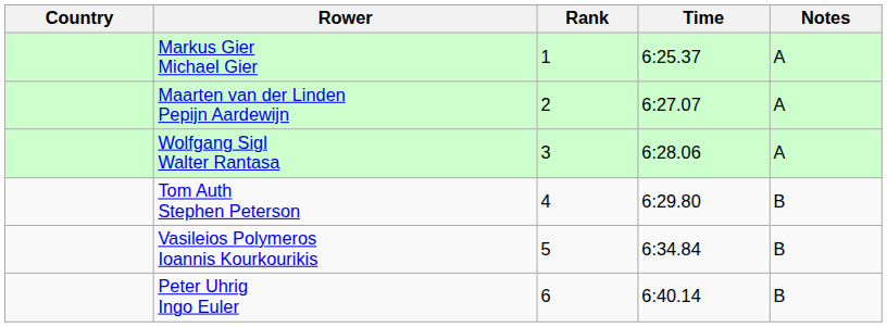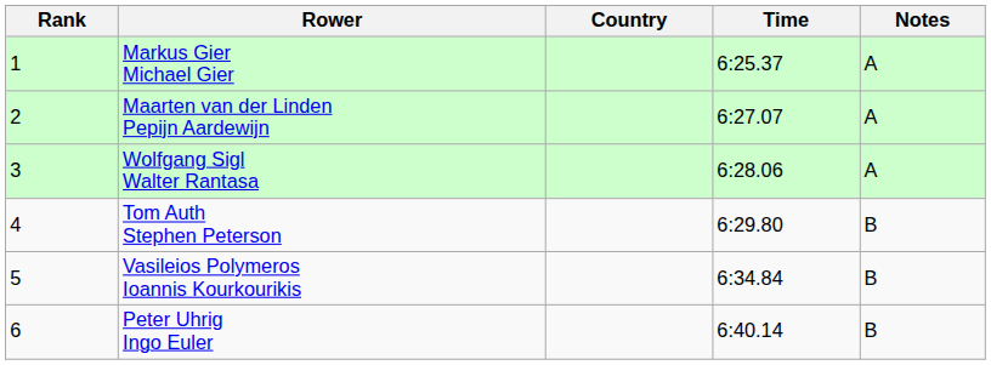columns swapped: Rank <-> Country
